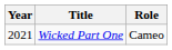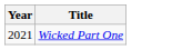- column: Role | Cameo
